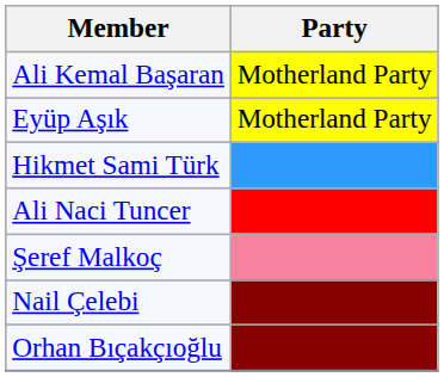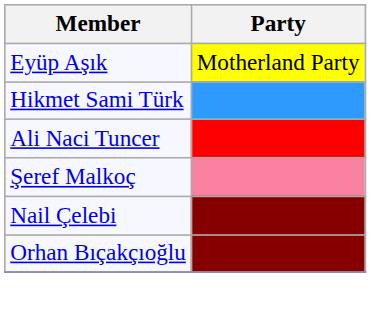- row: Ali Kemal Başaran | Motherland Party
